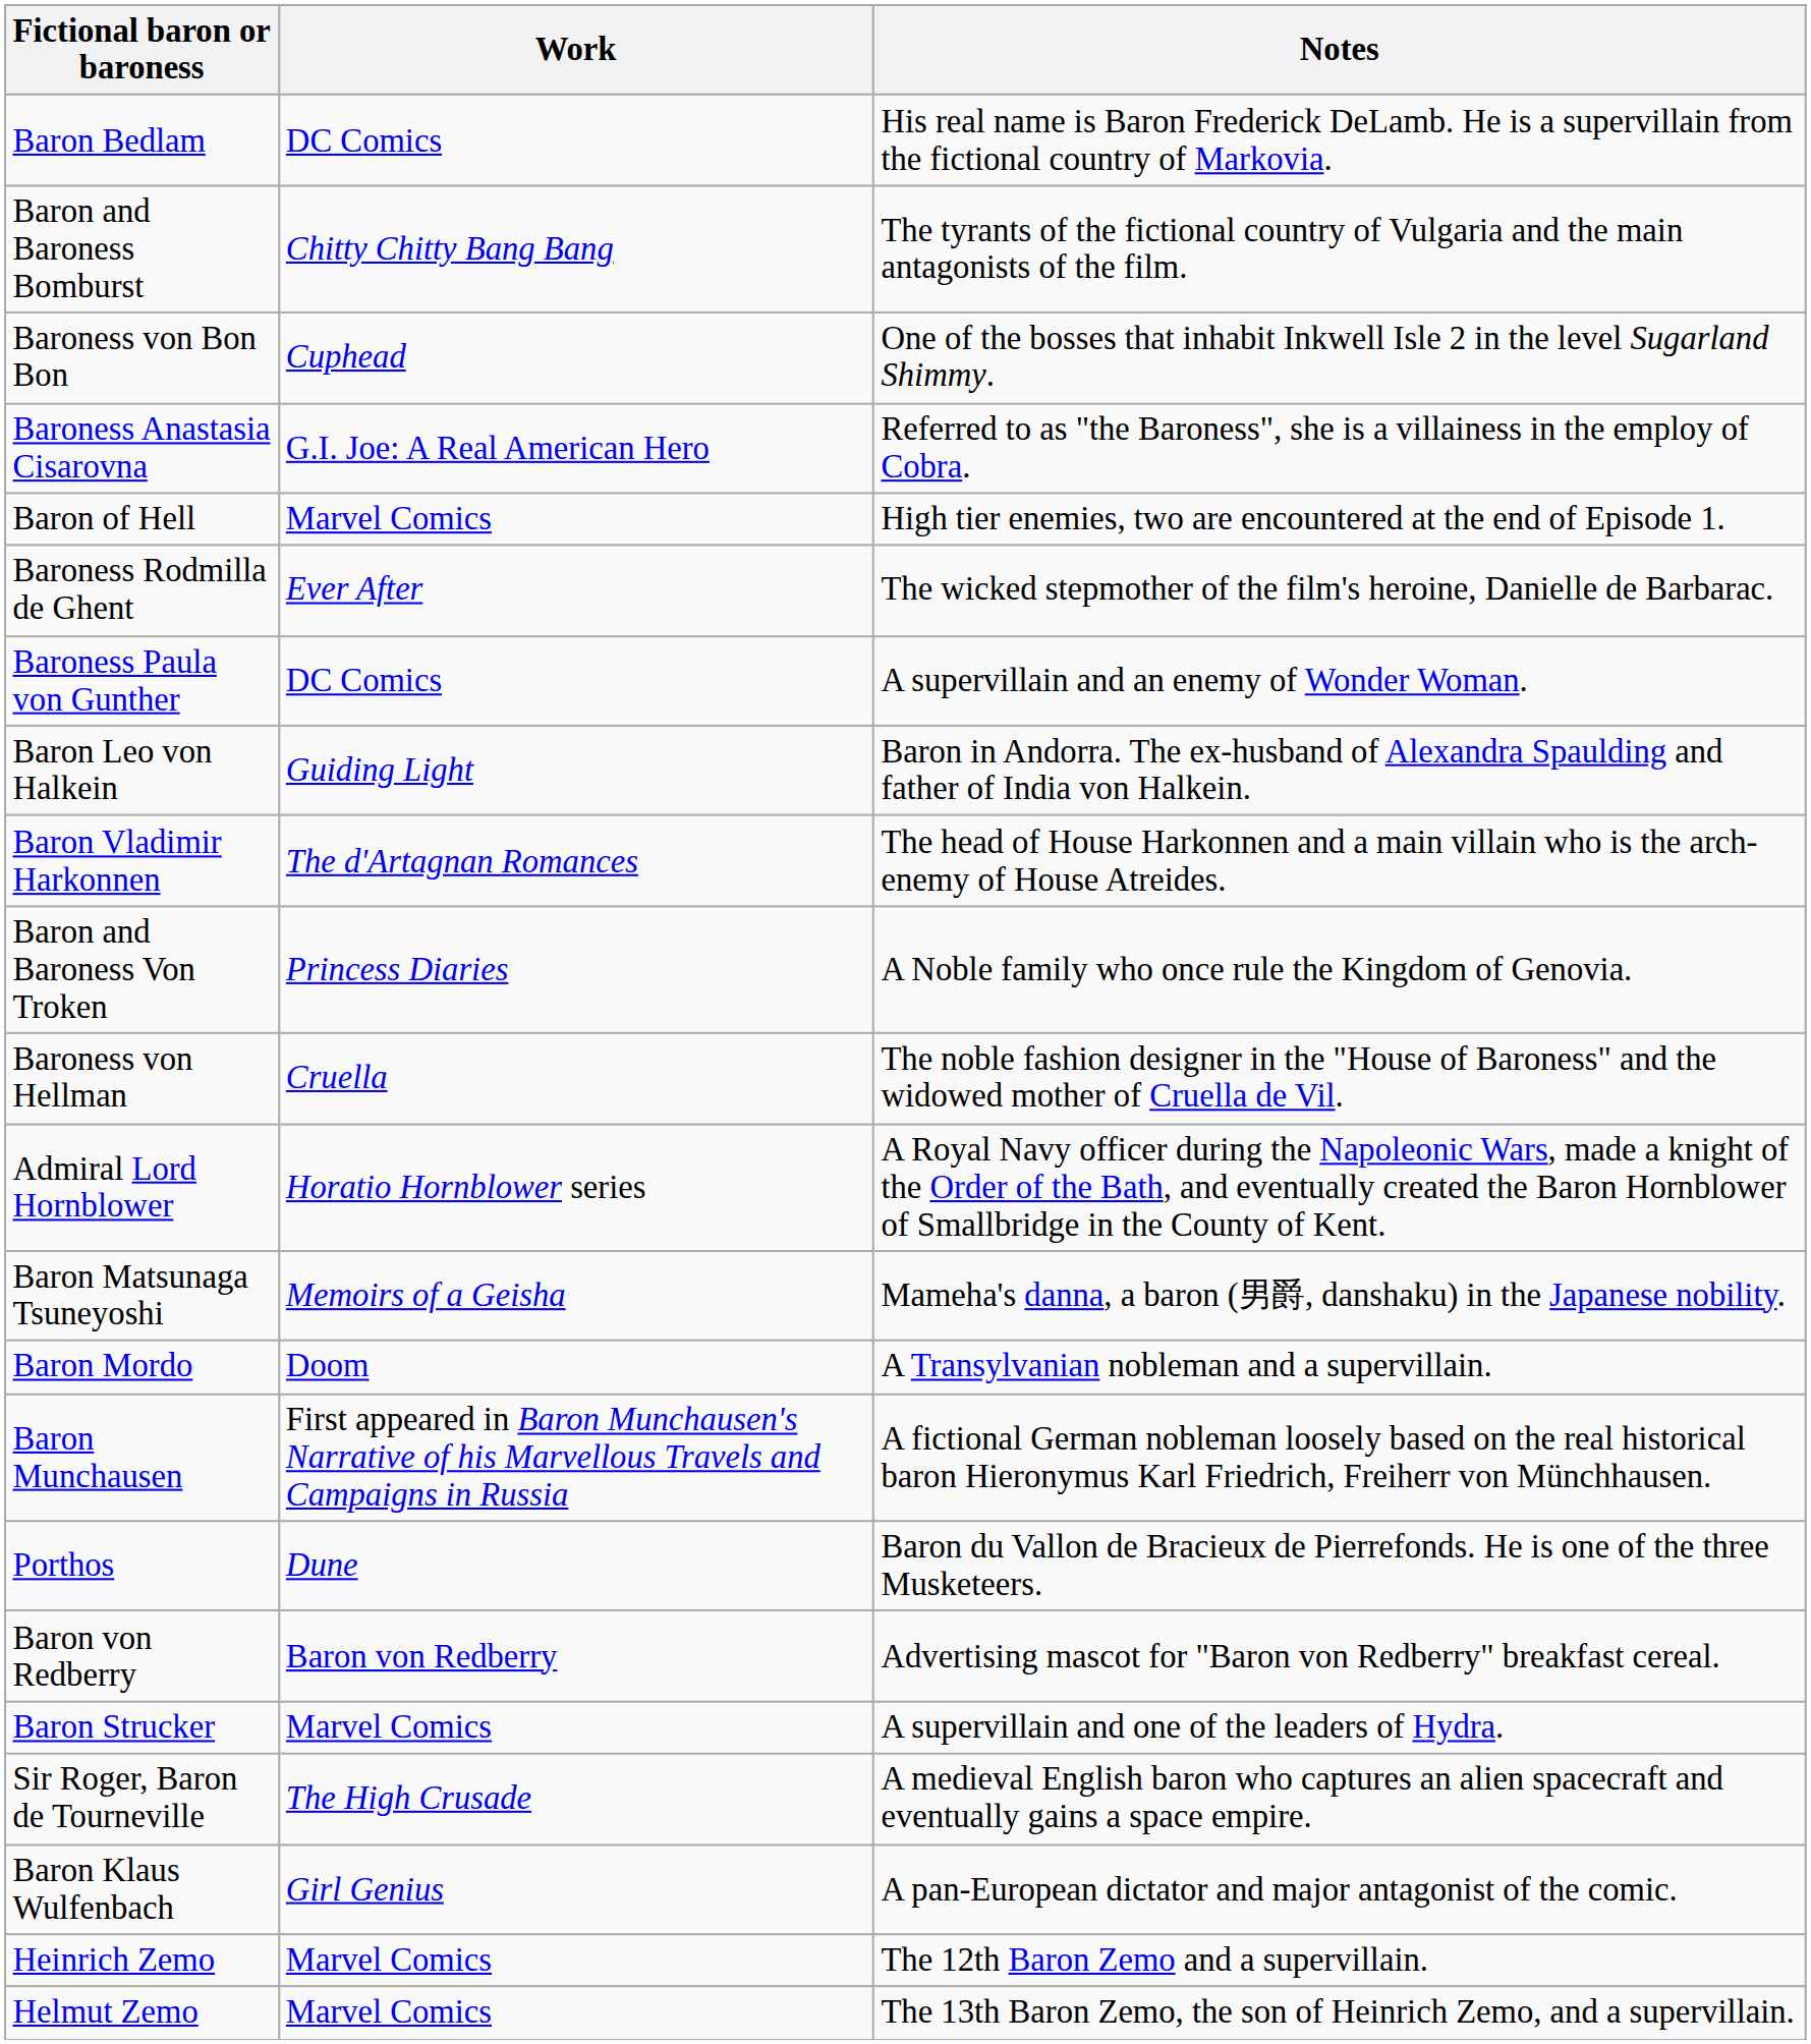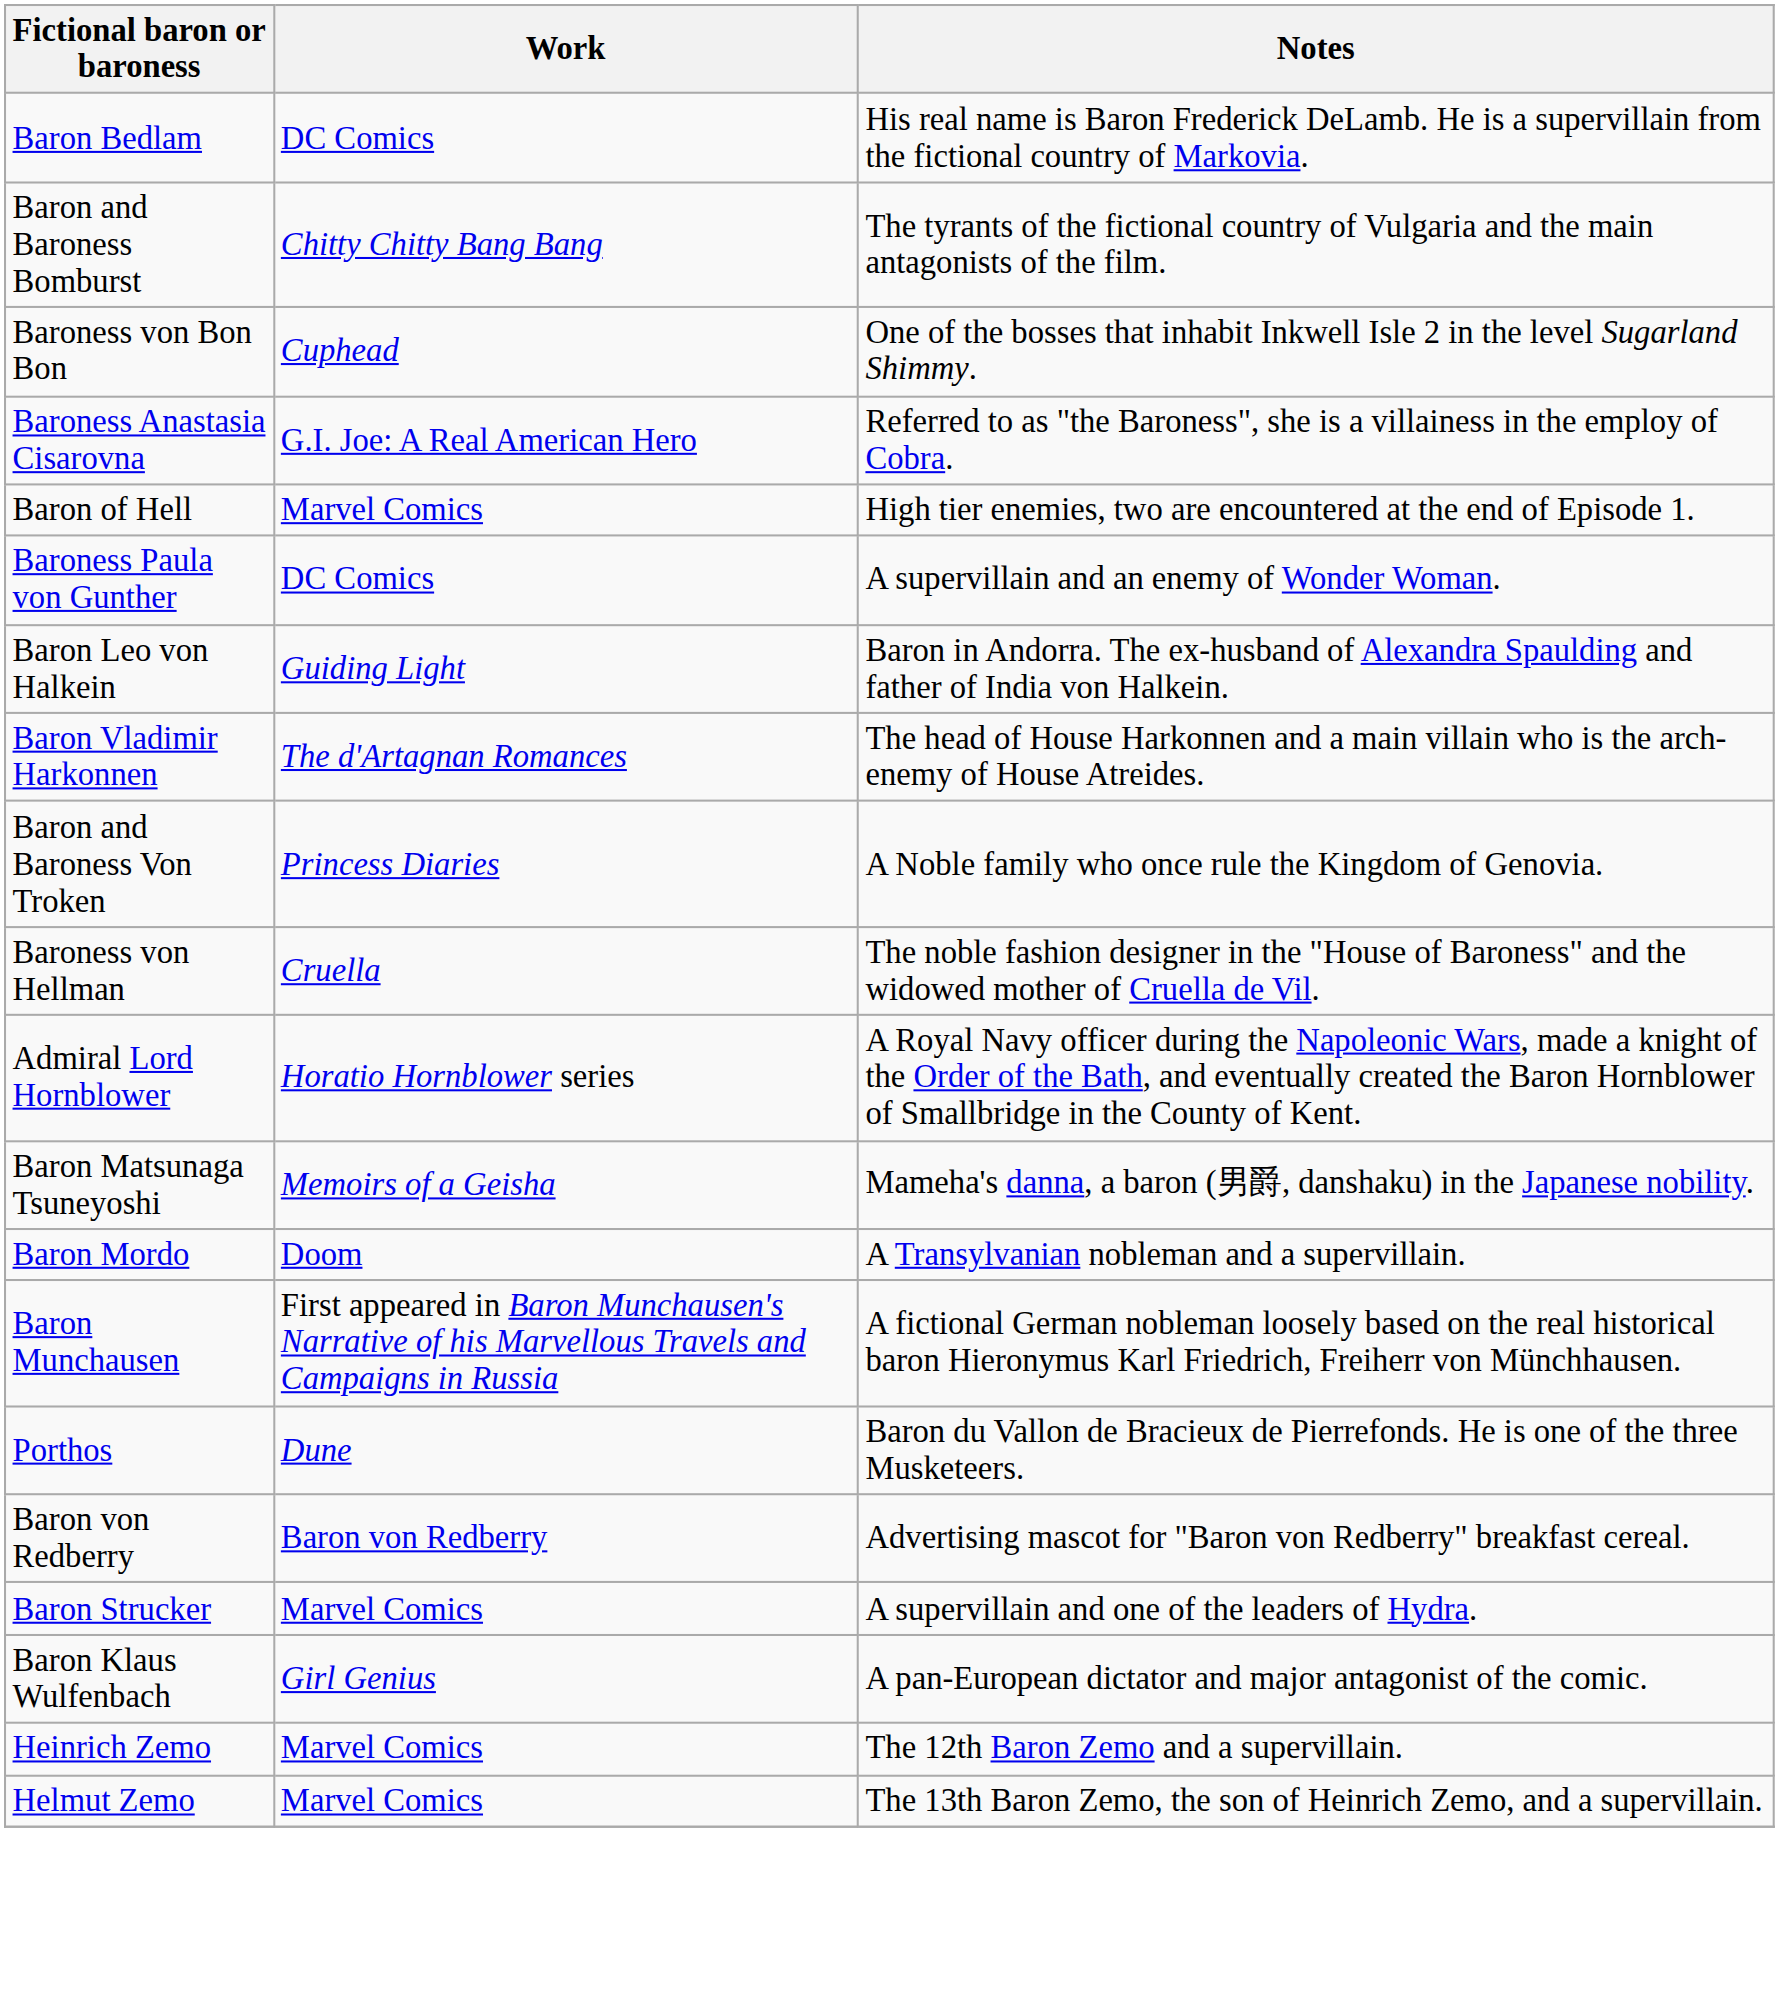- row: Baroness Rodmilla de Ghent | Ever After | The wicked stepmother of the film's heroine, Danielle de Barbarac.
- row: Sir Roger, Baron de Tourneville | The High Crusade | A medieval English baron who captures an alien spacecraft and eventually gains a space empire.
